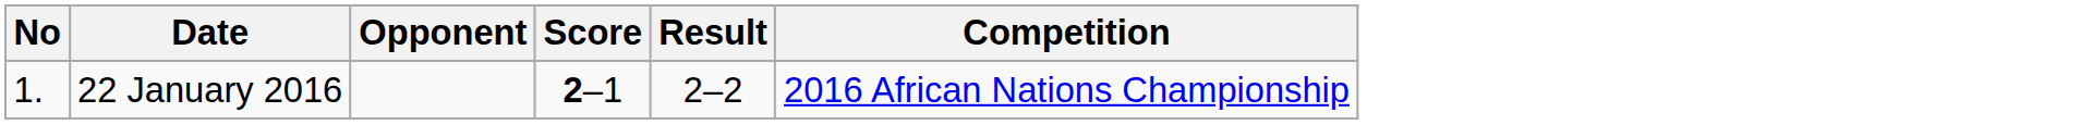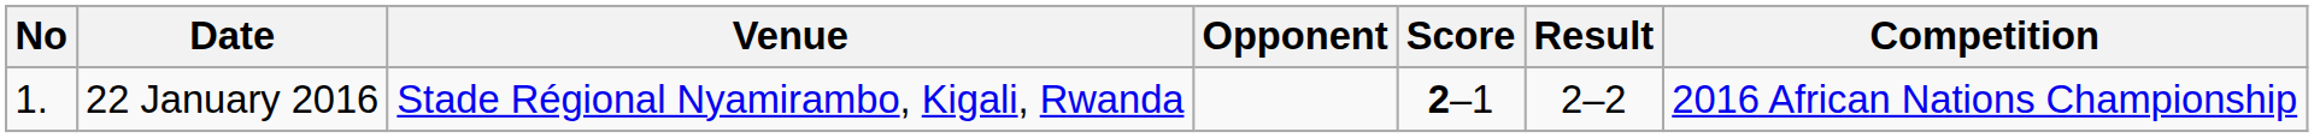+ column: Venue | Stade Régional Nyamirambo, Kigali, Rwanda
